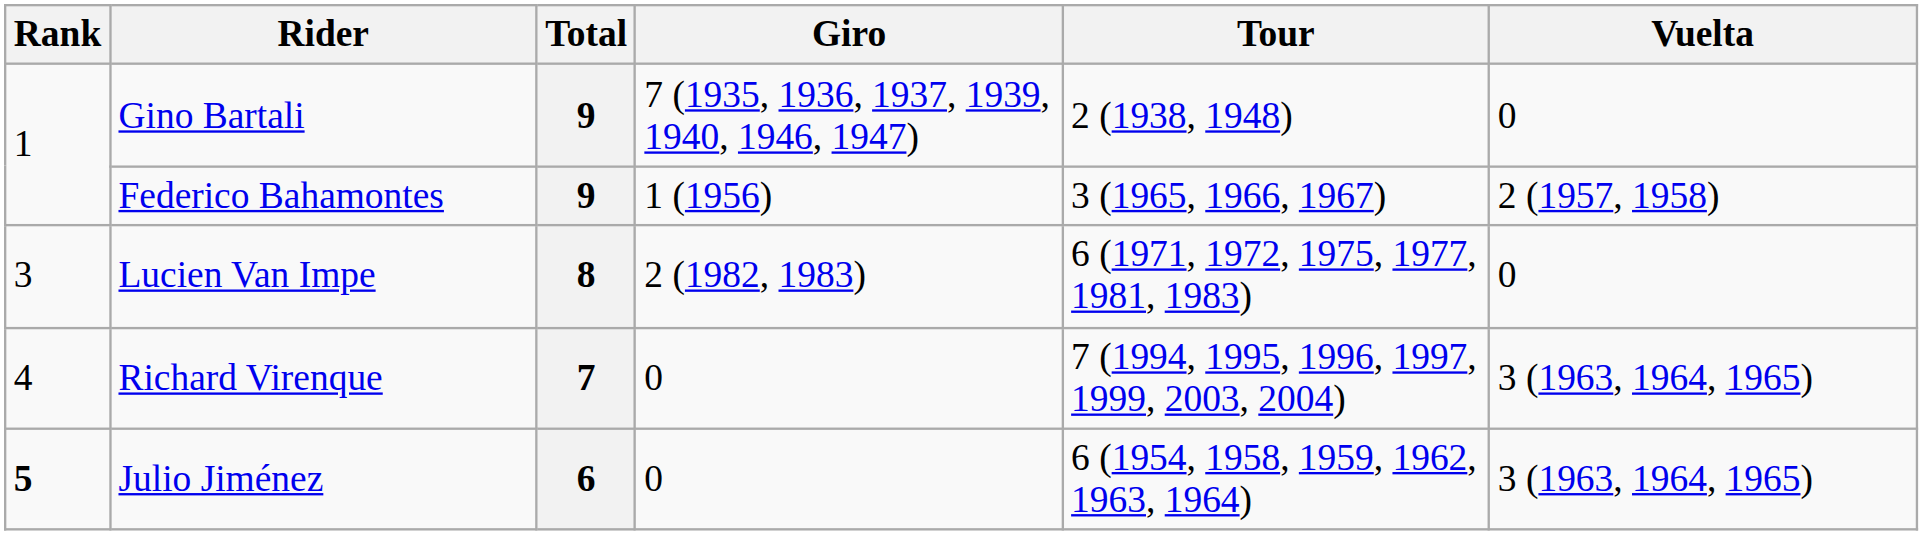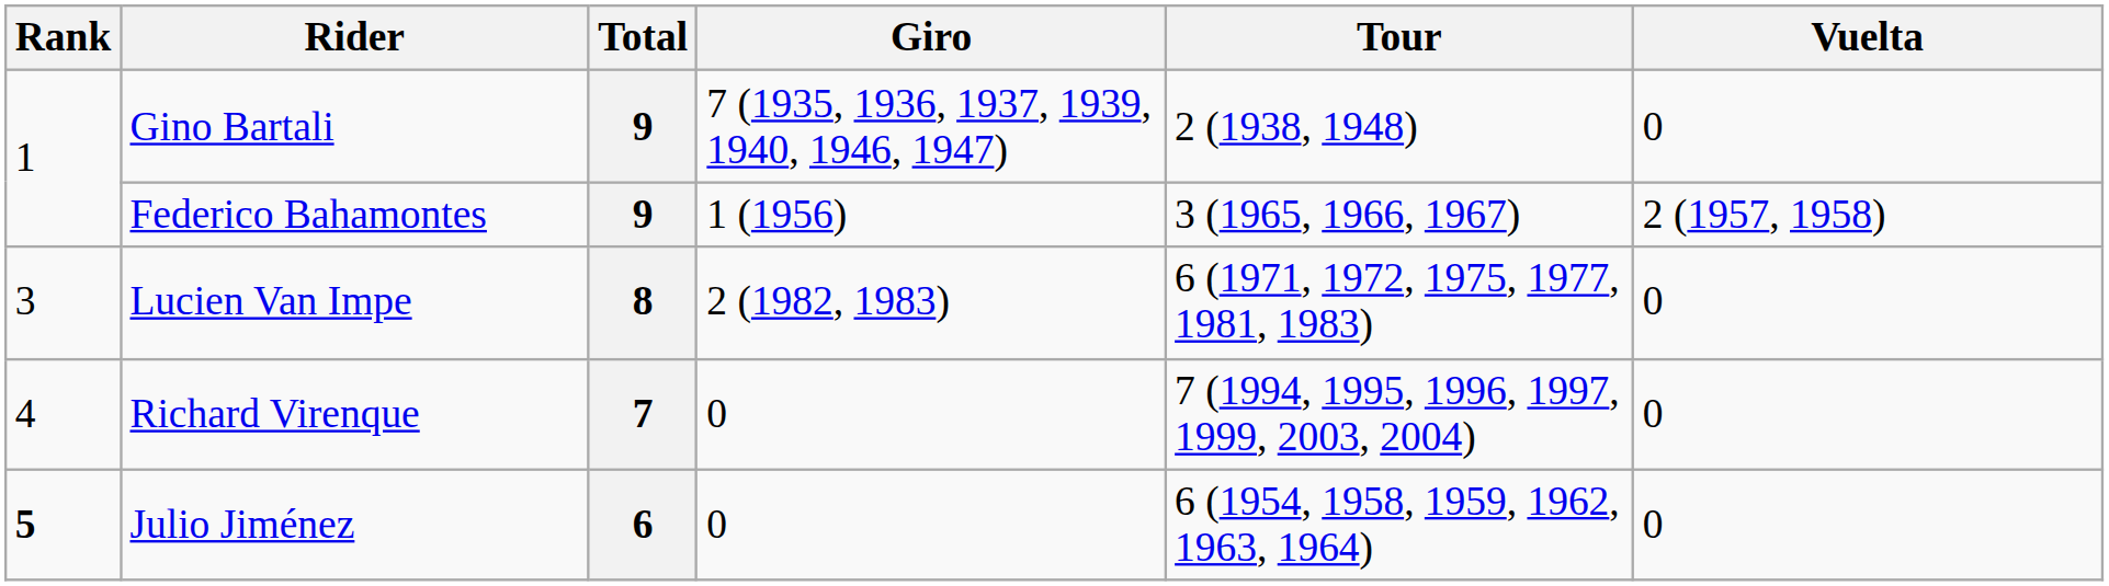Richard Virenque | Vuelta: 3 (1963, 1964, 1965) -> 0
Julio Jiménez | Vuelta: 3 (1963, 1964, 1965) -> 0
